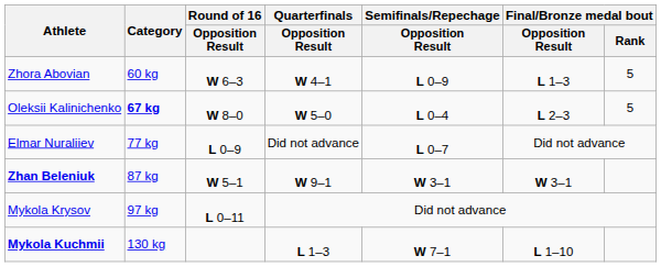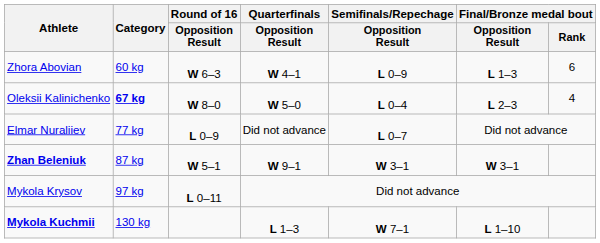Zhora Abovian | Final/Bronze medal bout / Rank: 5 -> 6
Oleksii Kalinichenko | Final/Bronze medal bout / Rank: 5 -> 4
